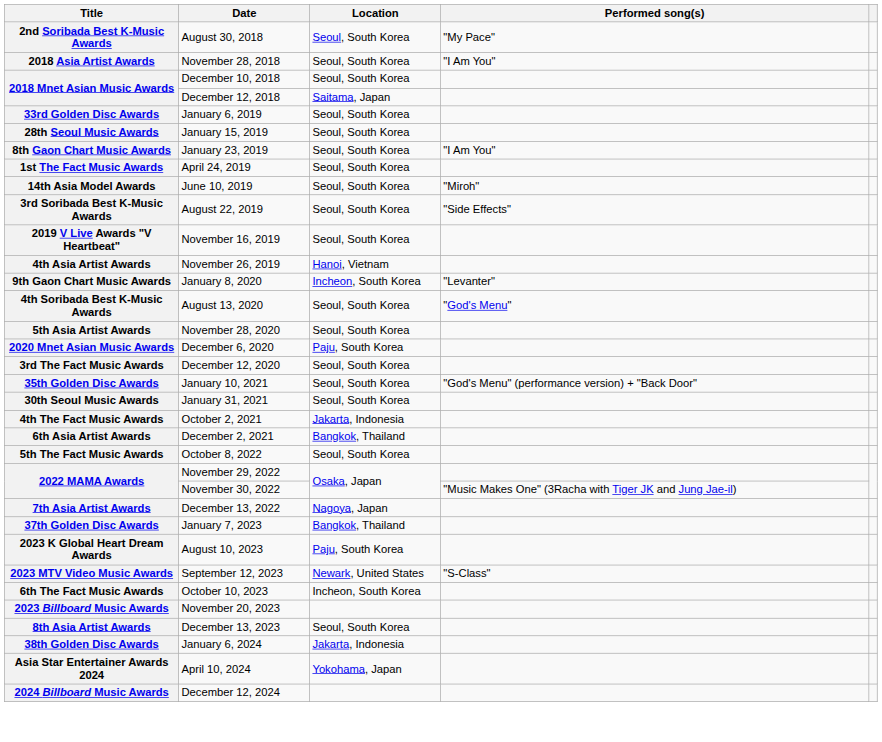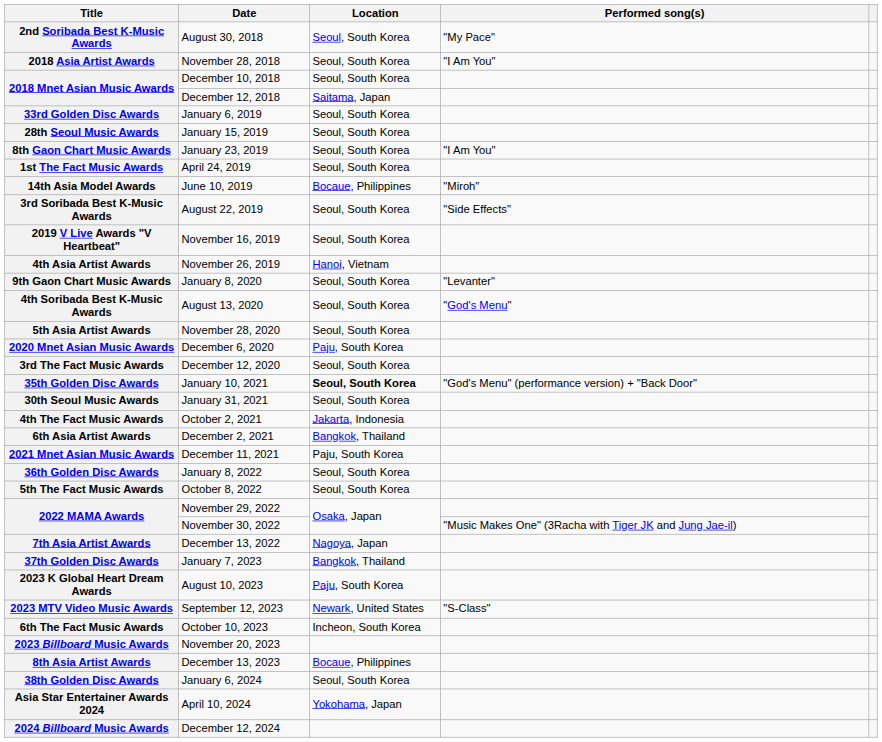14th Asia Model Awards | Location: Seoul, South Korea -> Bocaue, Philippines
9th Gaon Chart Music Awards | Location: Incheon, South Korea -> Seoul, South Korea
35th Golden Disc Awards | Location: normal -> bold
+ row: 2021 Mnet Asian Music Awards | December 11, 2021 | Paju, South Korea
+ row: 36th Golden Disc Awards | January 8, 2022 | Seoul, South Korea
8th Asia Artist Awards | Location: Seoul, South Korea -> Bocaue, Philippines
38th Golden Disc Awards | Location: Jakarta, Indonesia -> Seoul, South Korea
